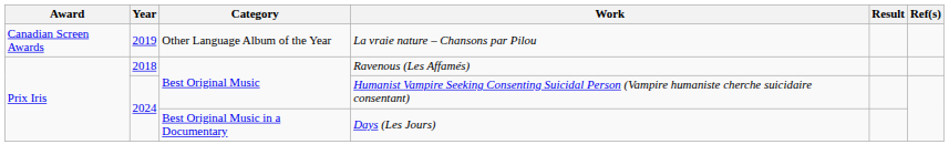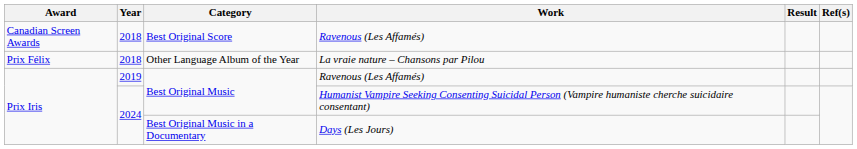+ row: Canadian Screen Awards | 2018 | Best Original Score | Ravenous (Les Affamés)
Other Language Album of the Year | Award: Canadian Screen Awards -> Prix Félix
Other Language Album of the Year | Year: 2019 -> 2018
Best Original Music / Ravenous (Les Affamés) | Year: 2018 -> 2019
